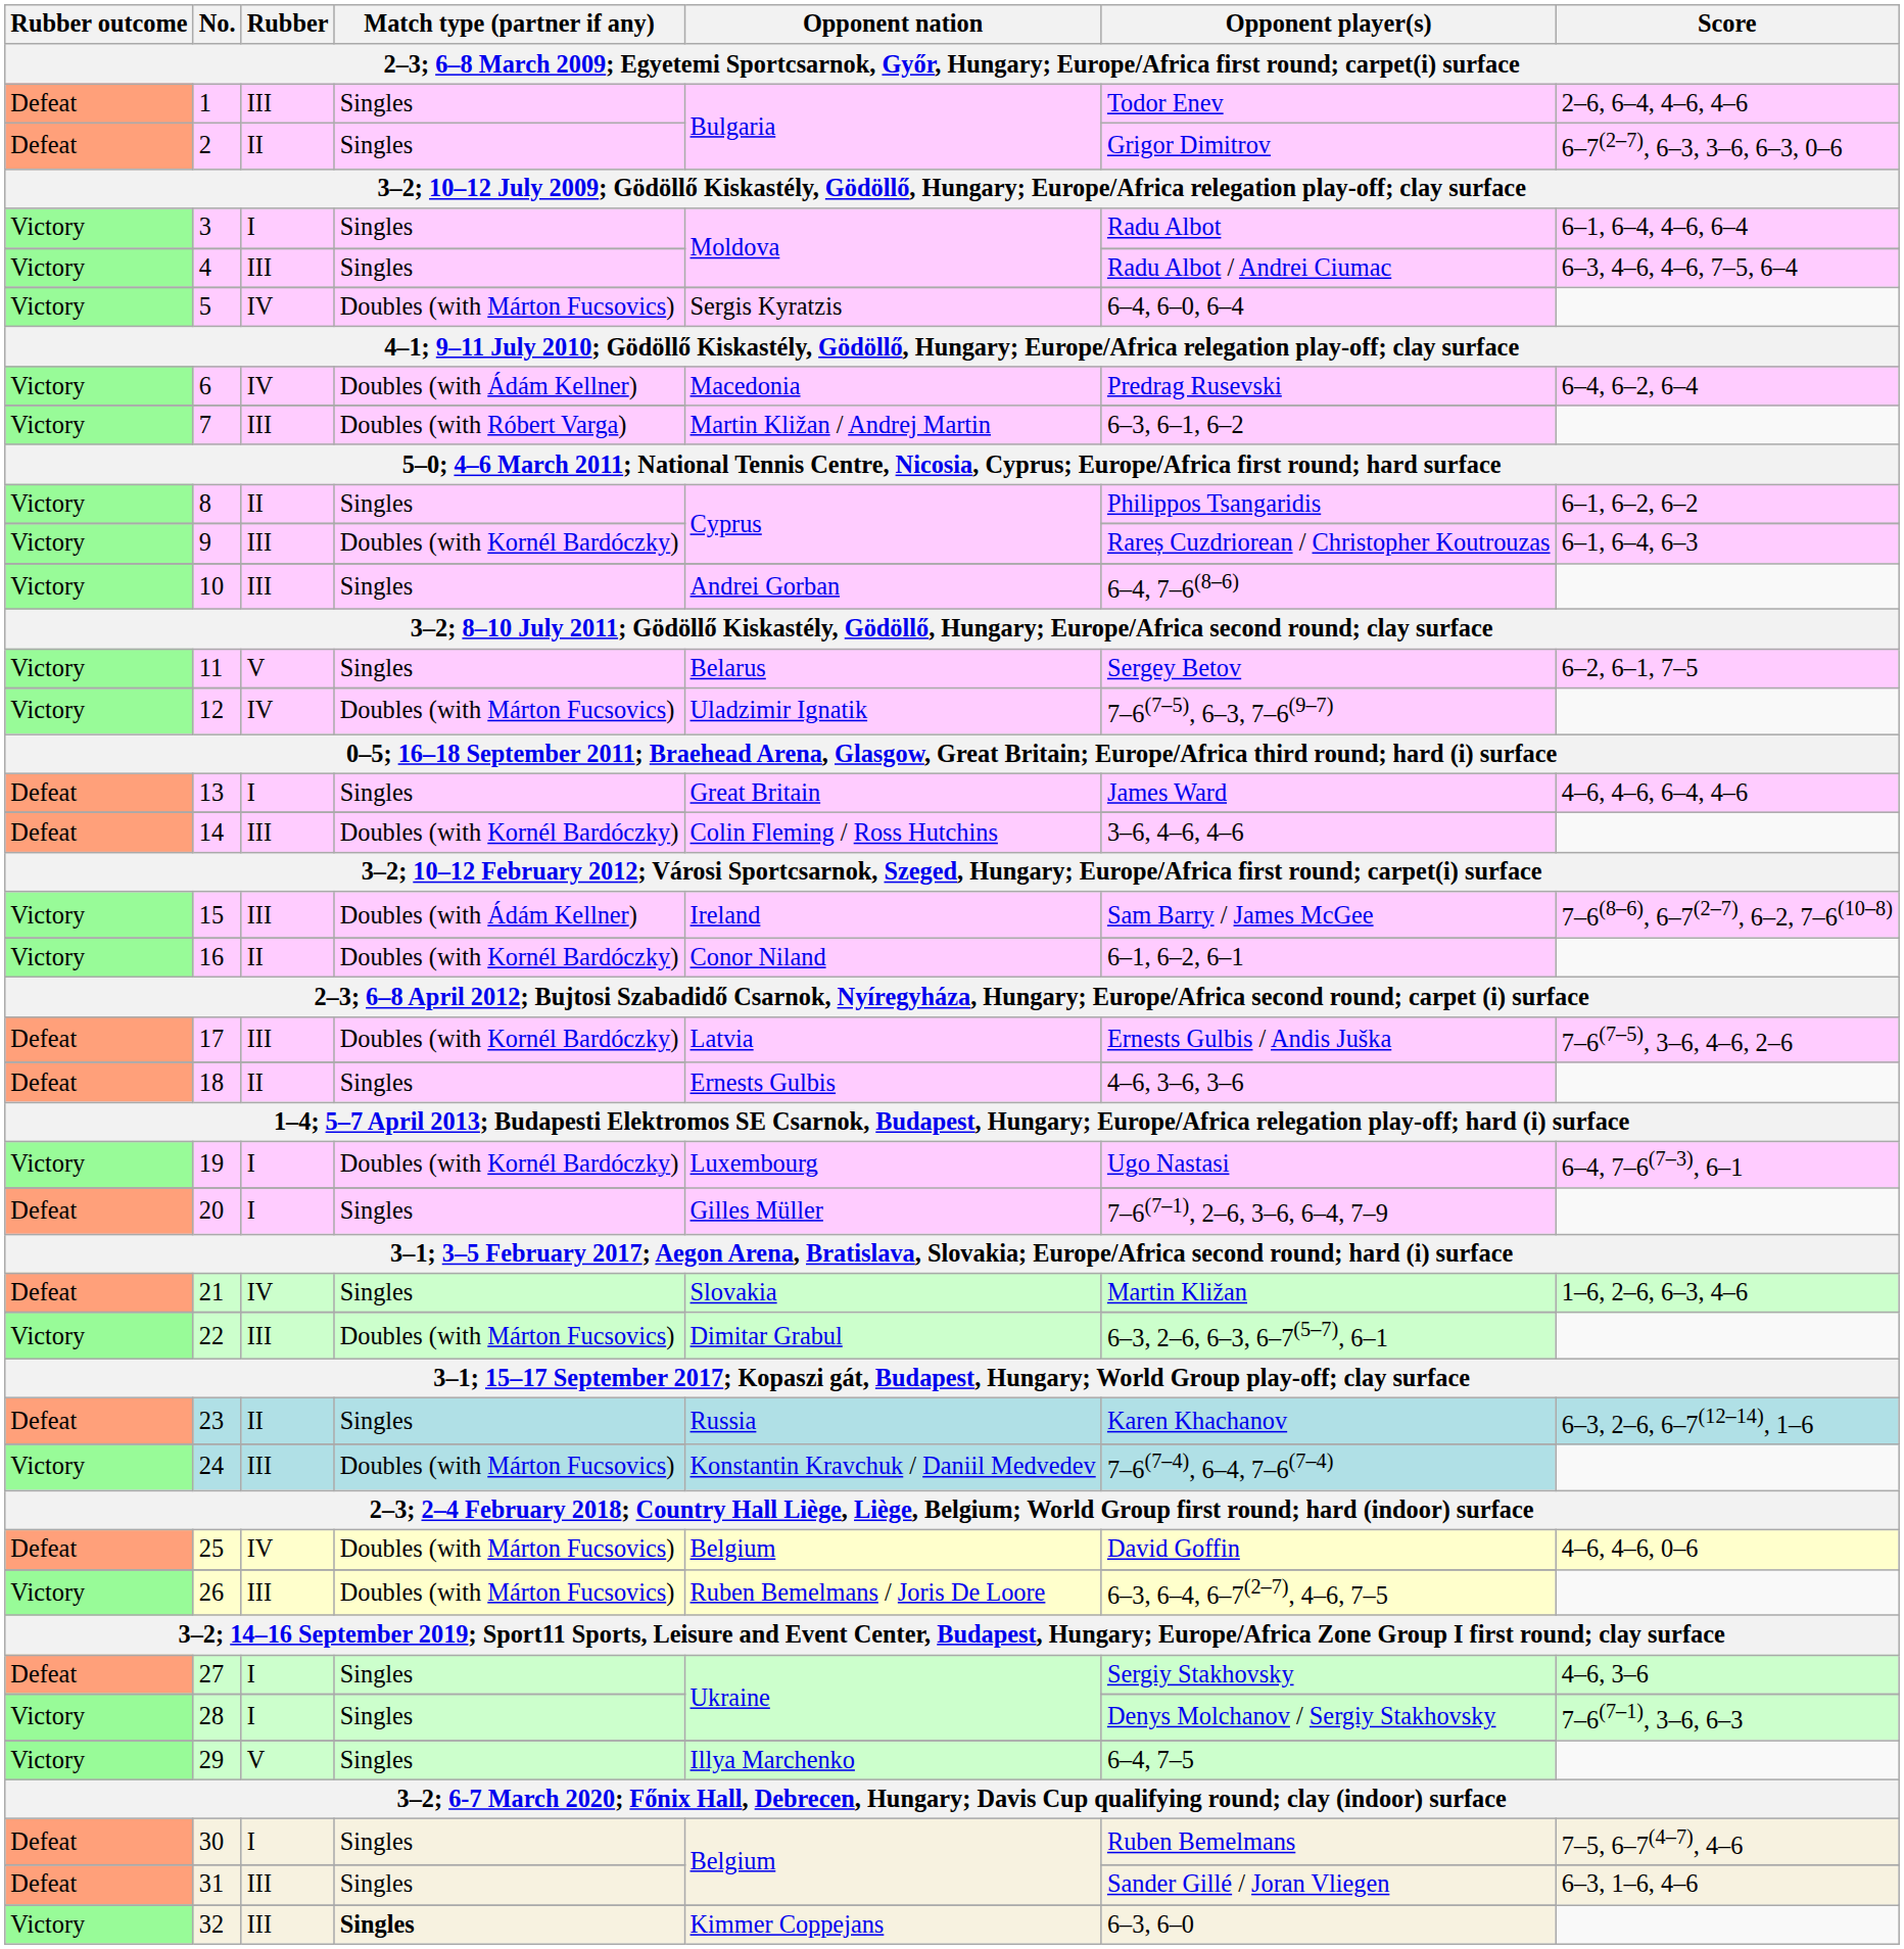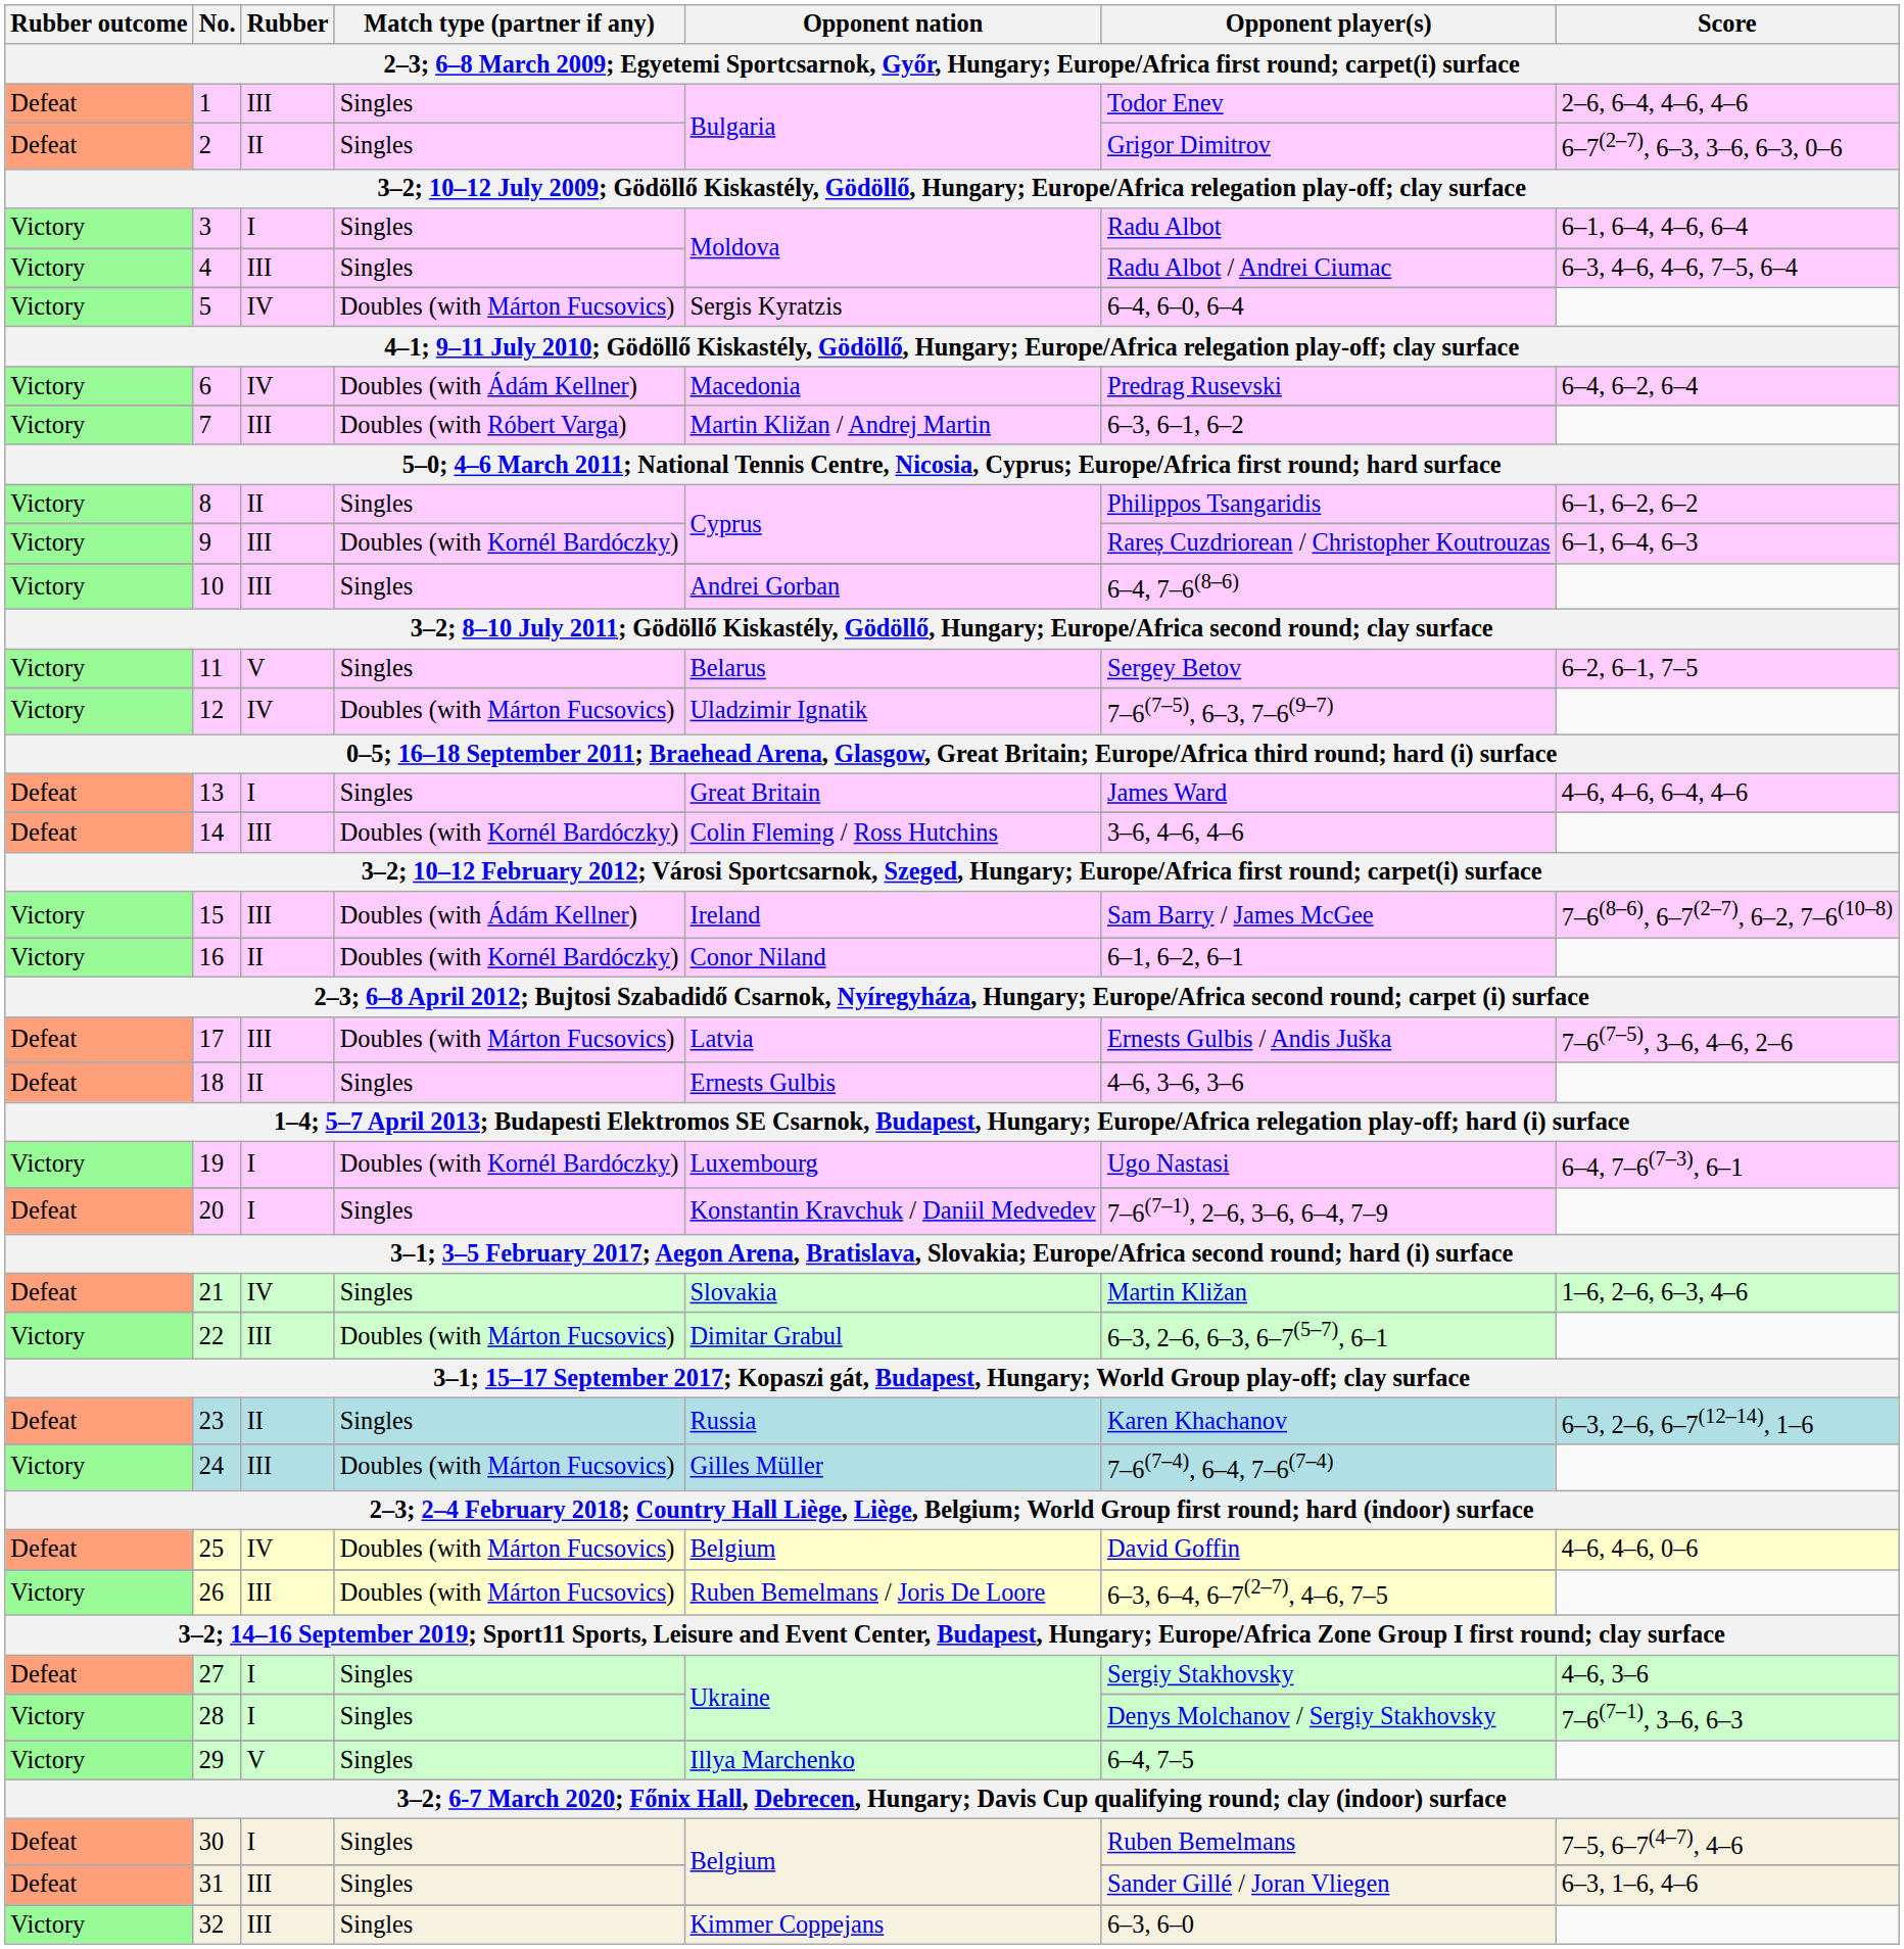17 | Match type (partner if any): Doubles (with Kornél Bardóczky) -> Doubles (with Márton Fucsovics)
20 | Opponent nation: Gilles Müller -> Konstantin Kravchuk / Daniil Medvedev
24 | Opponent nation: Konstantin Kravchuk / Daniil Medvedev -> Gilles Müller
32 | Match type (partner if any): bold -> normal
